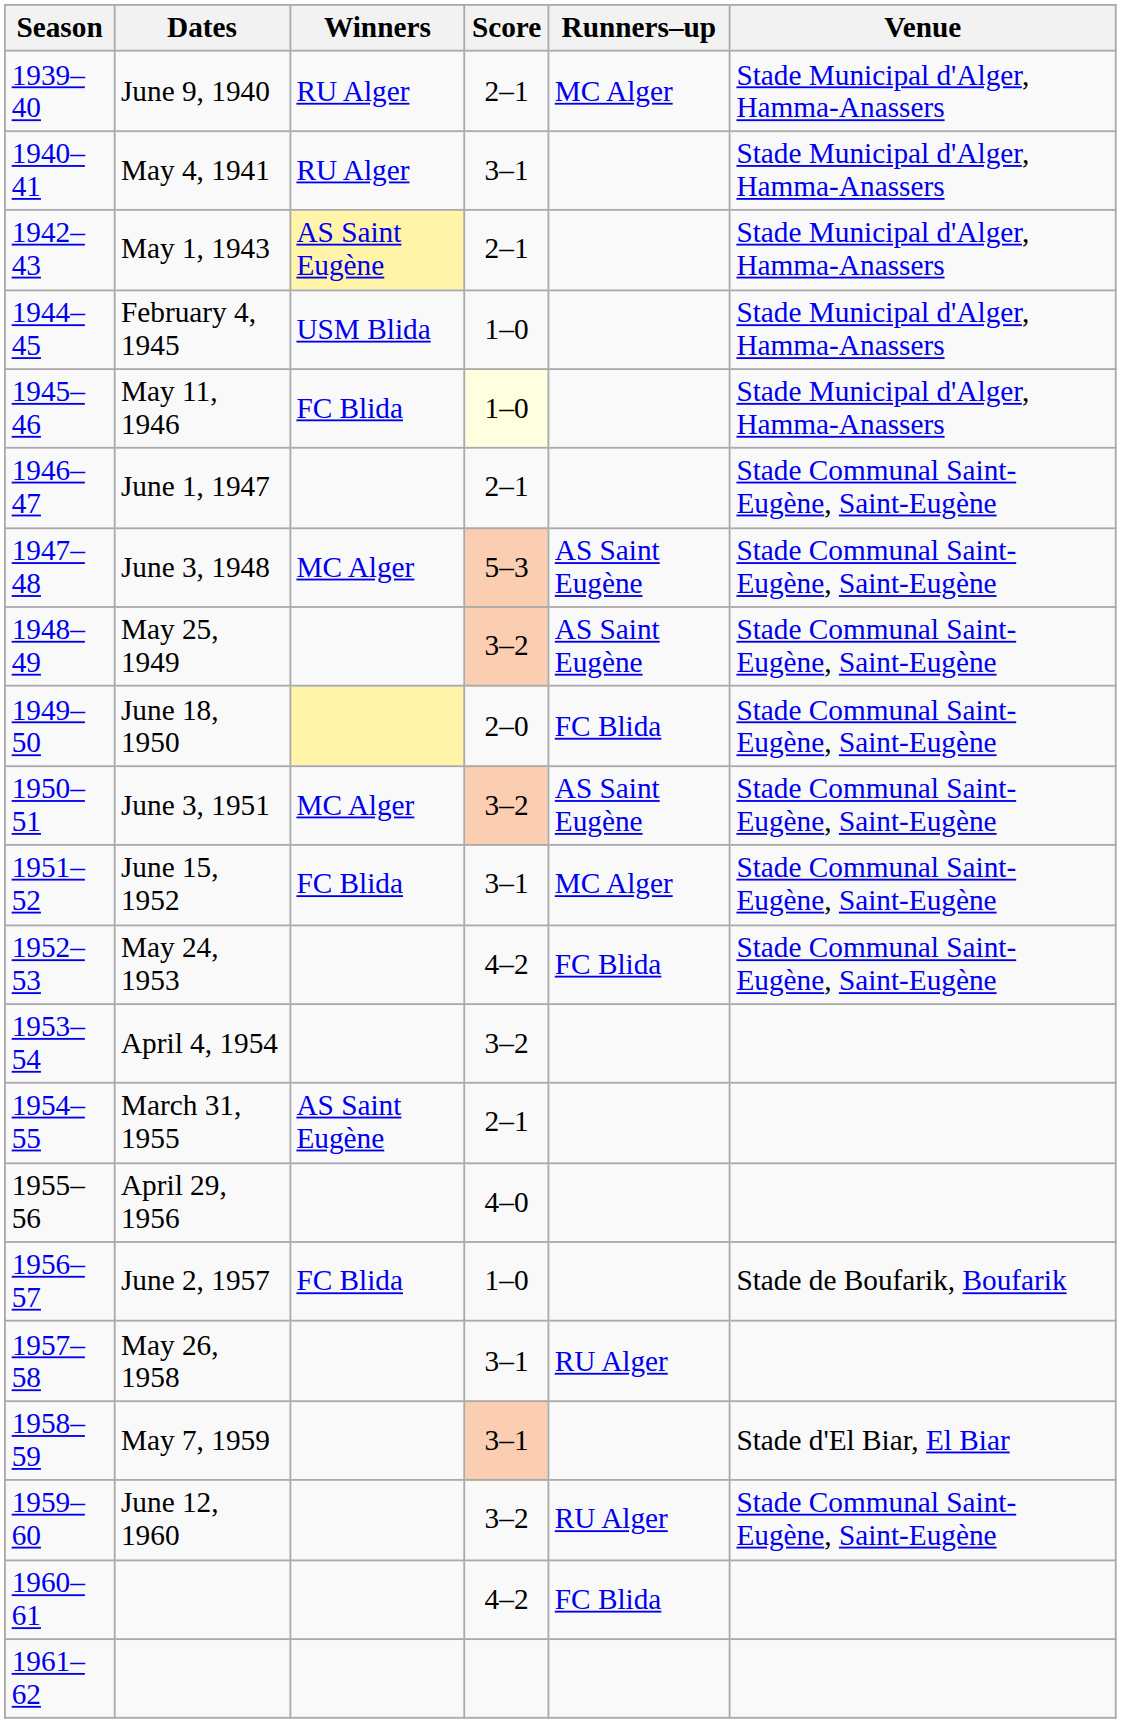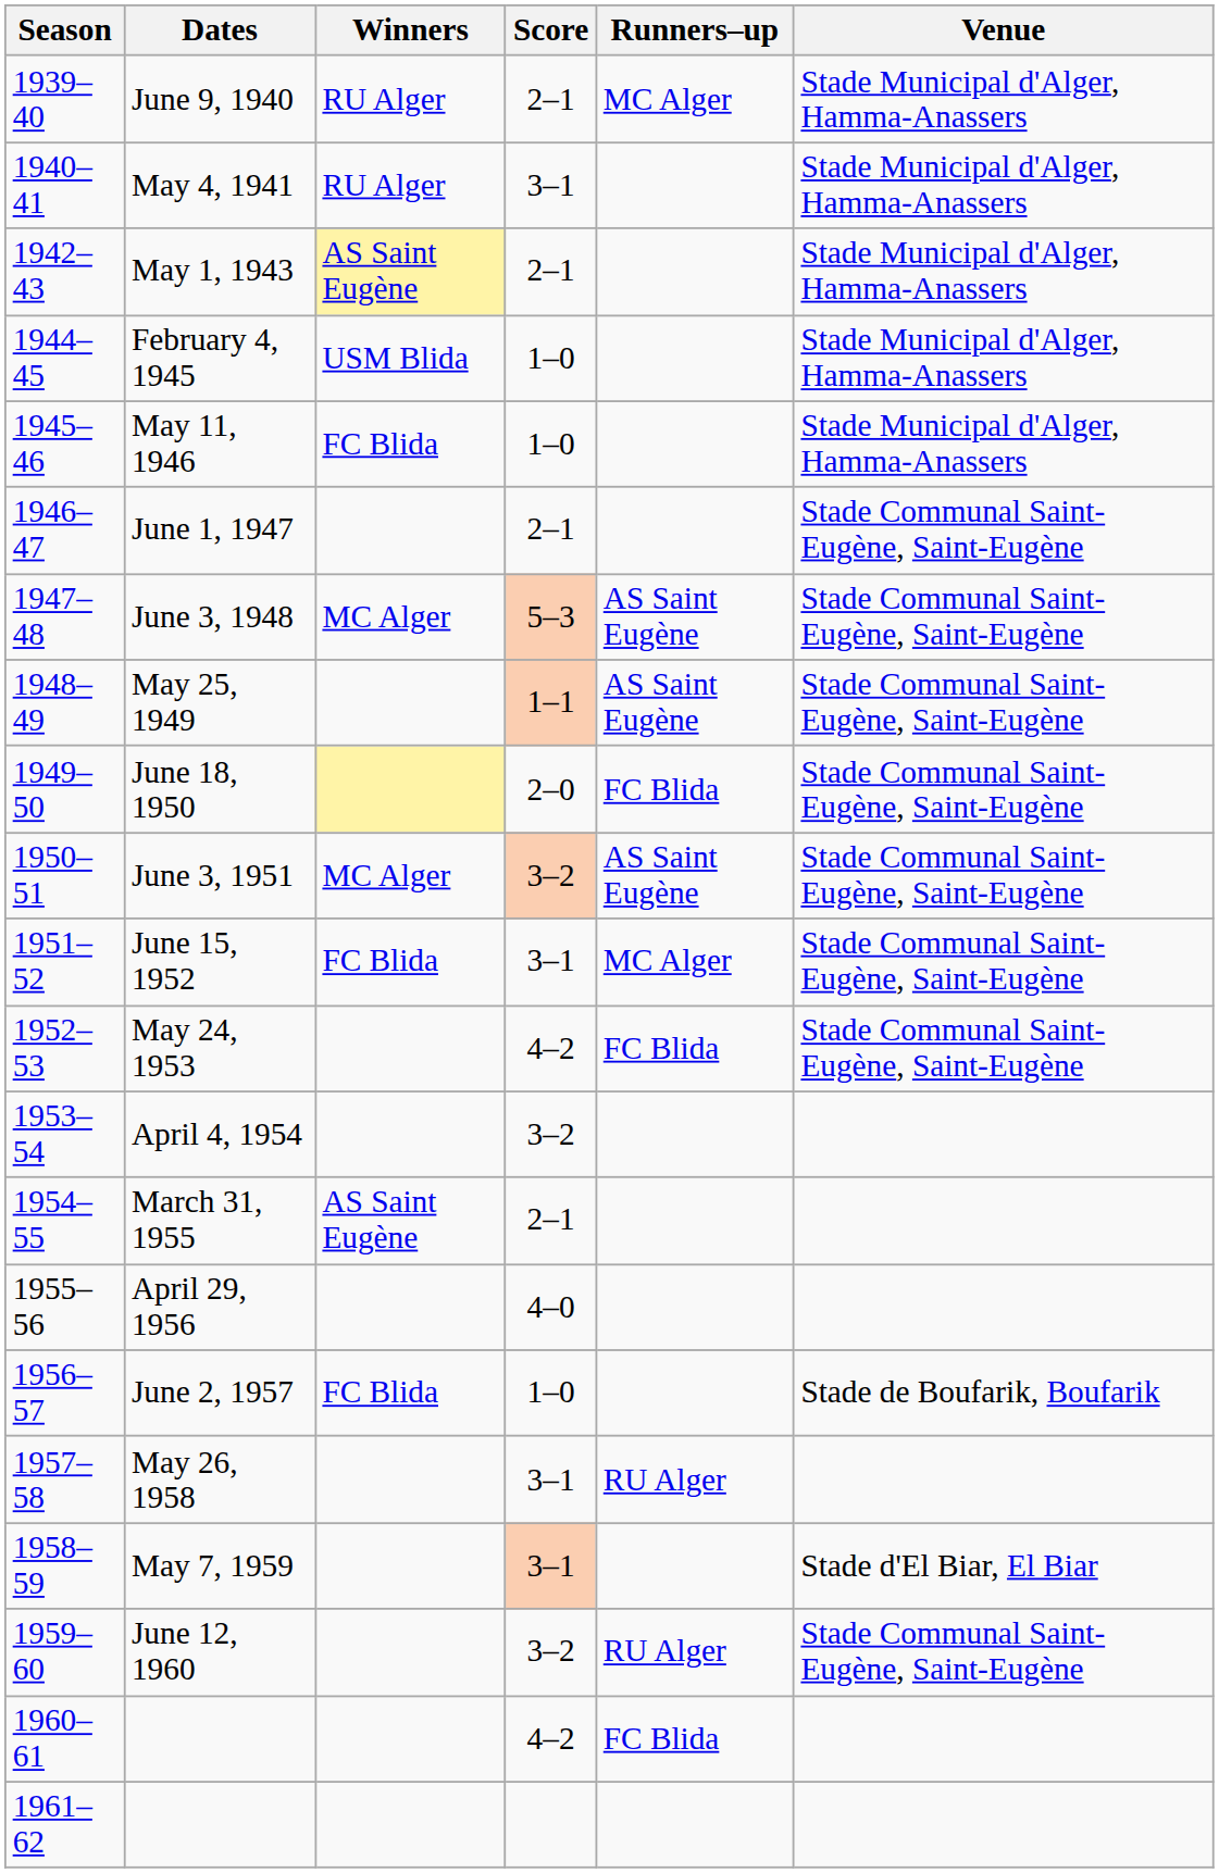May 11, 1946 | Score: lightyellow background -> no background
May 25, 1949 | Score: 3–2 -> 1–1
